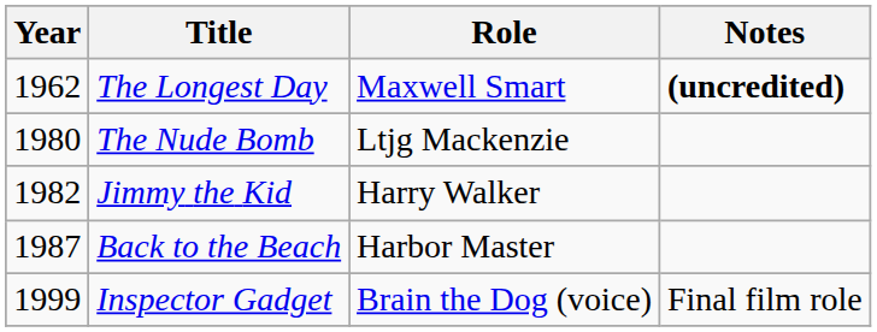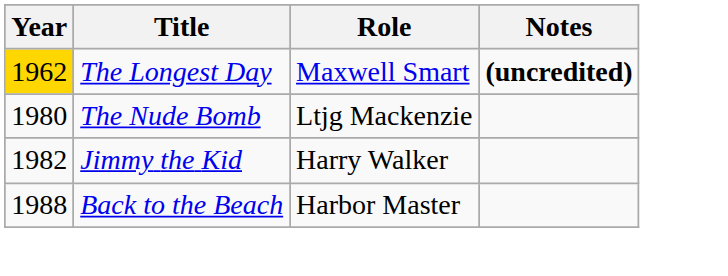The Longest Day | Year: no background -> gold background
Back to the Beach | Year: 1987 -> 1988
- row: 1999 | Inspector Gadget | Brain the Dog (voice) | Final film role
